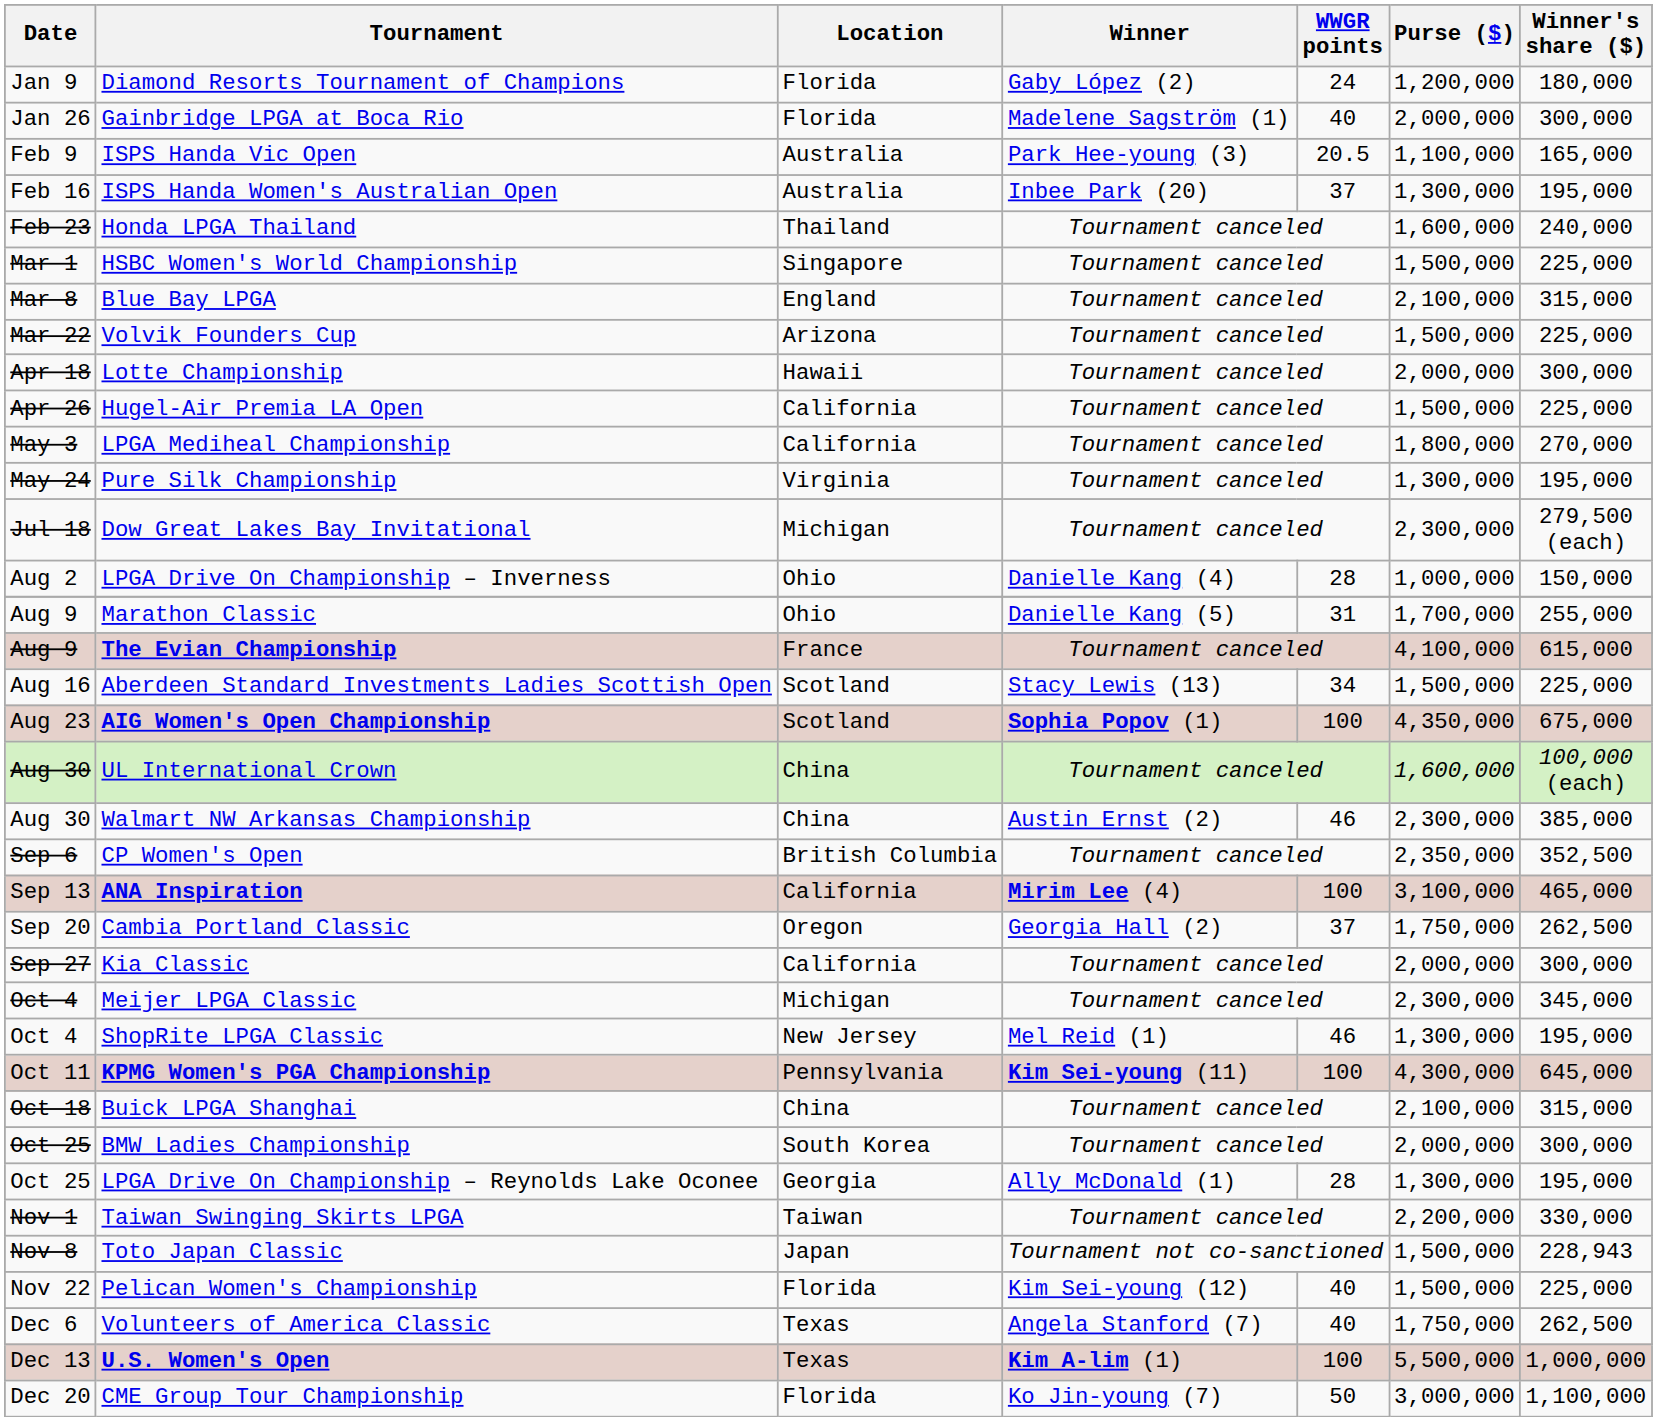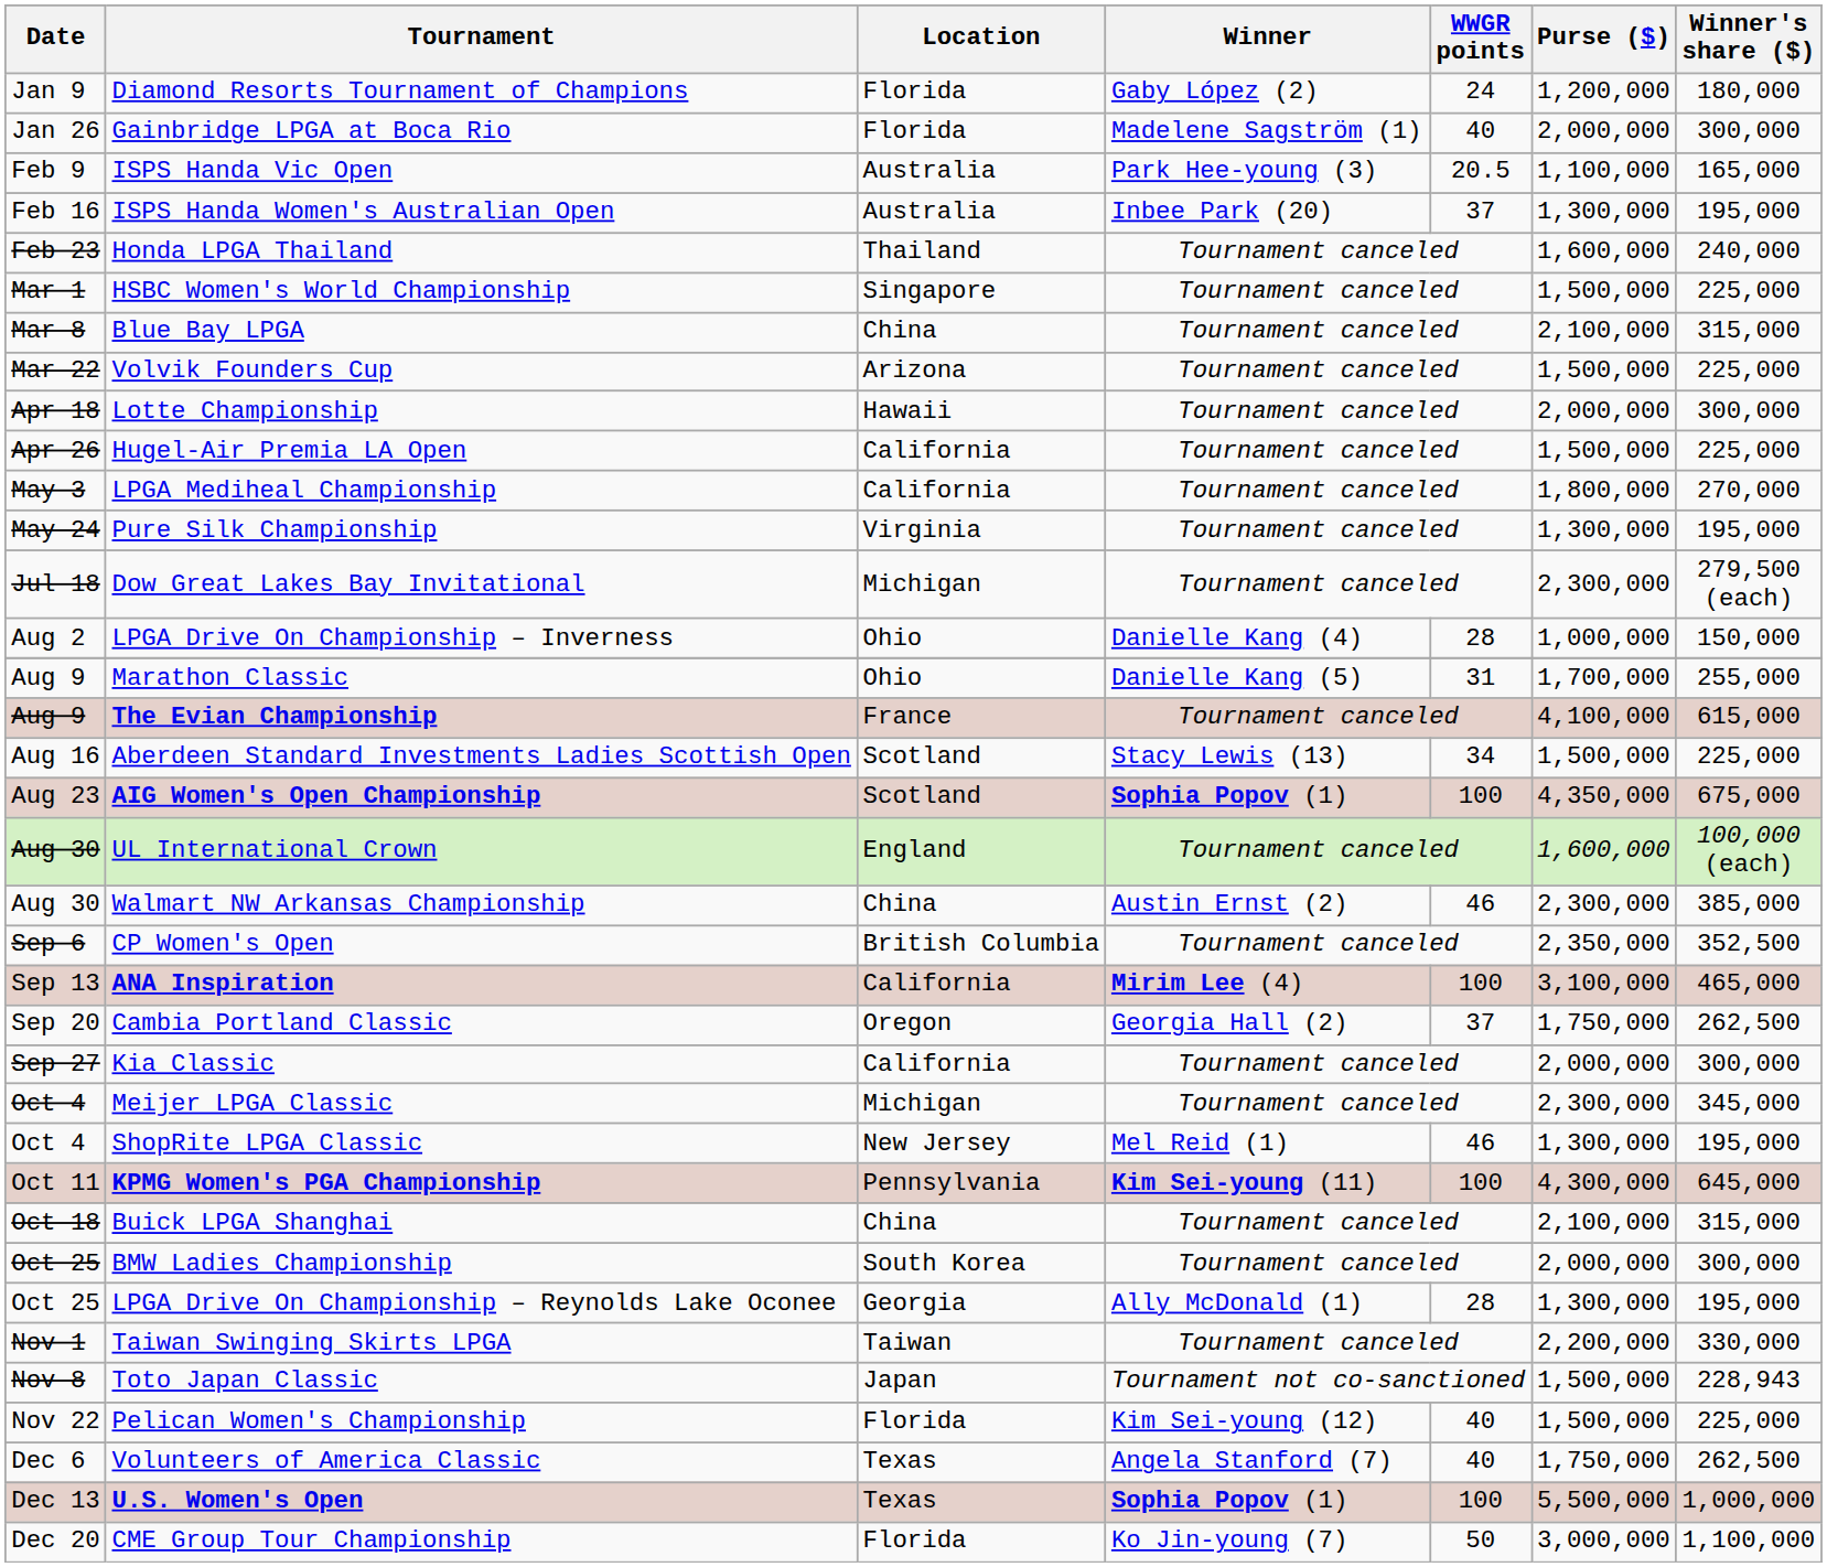Blue Bay LPGA | Location: England -> China
UL International Crown | Location: China -> England
U.S. Women's Open | Winner: Kim A-lim (1) -> Sophia Popov (1)
